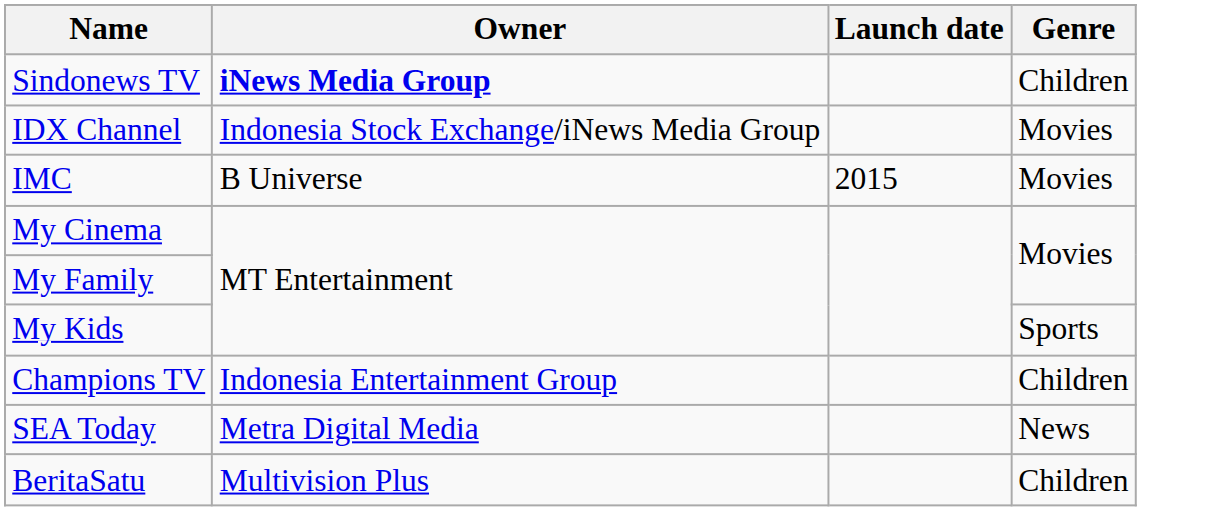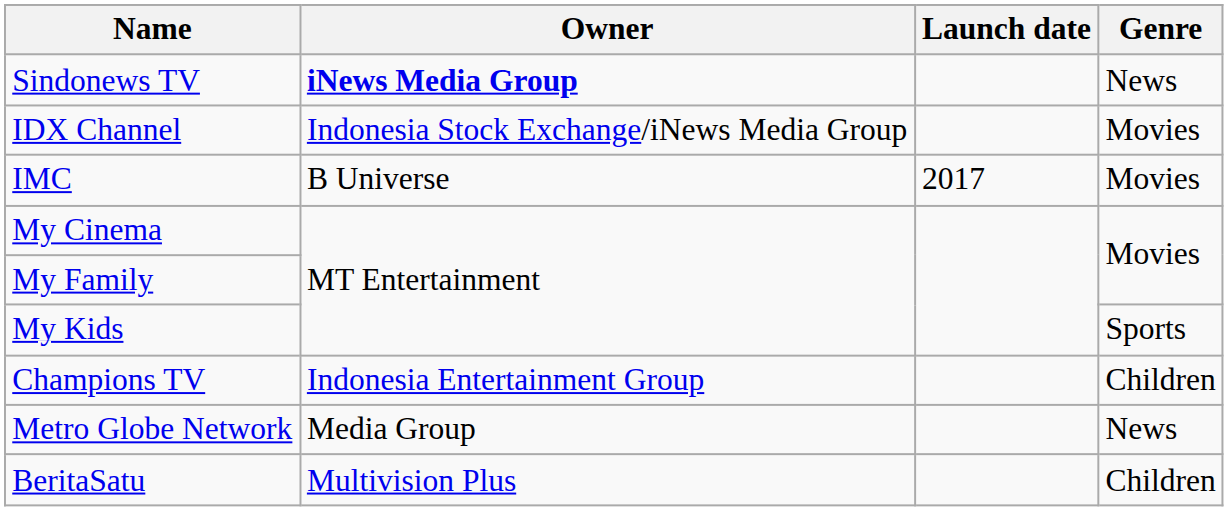Sindonews TV | Genre: Children -> News
IMC | Launch date: 2015 -> 2017
- row: SEA Today | Metra Digital Media | News
+ row: Metro Globe Network | Media Group | News
